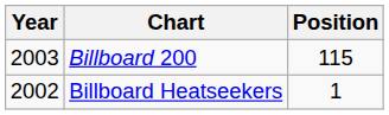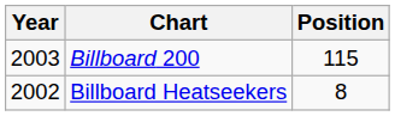Billboard Heatseekers | Position: 1 -> 8
